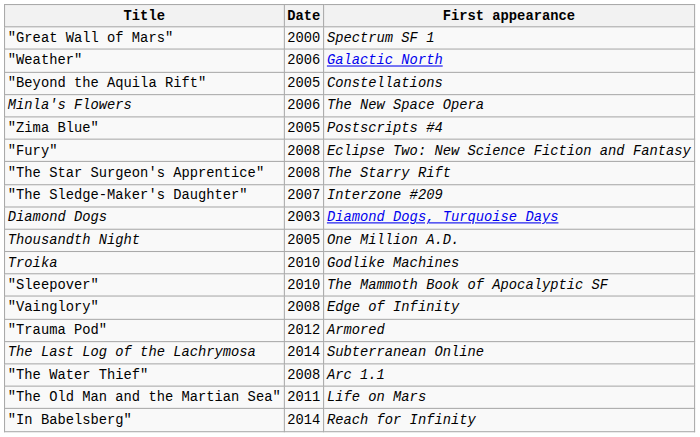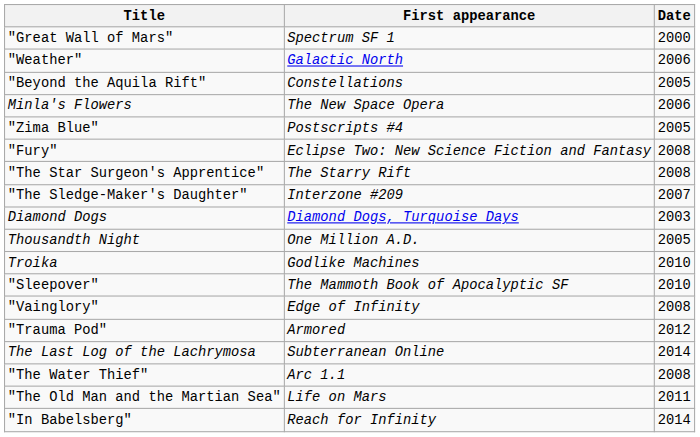columns swapped: First appearance <-> Date
